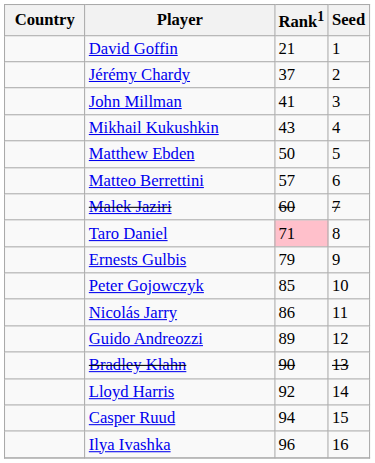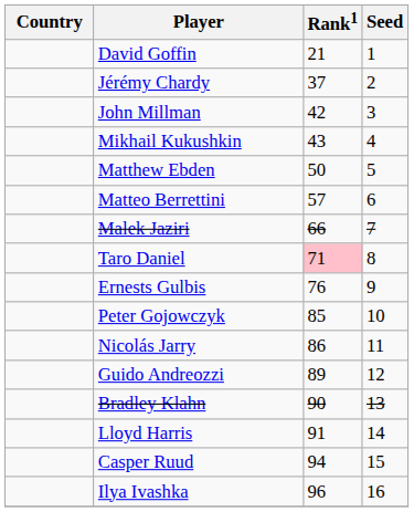John Millman | Rank1: 41 -> 42
Malek Jaziri | Rank1: 60 -> 66
Ernests Gulbis | Rank1: 79 -> 76
Lloyd Harris | Rank1: 92 -> 91
